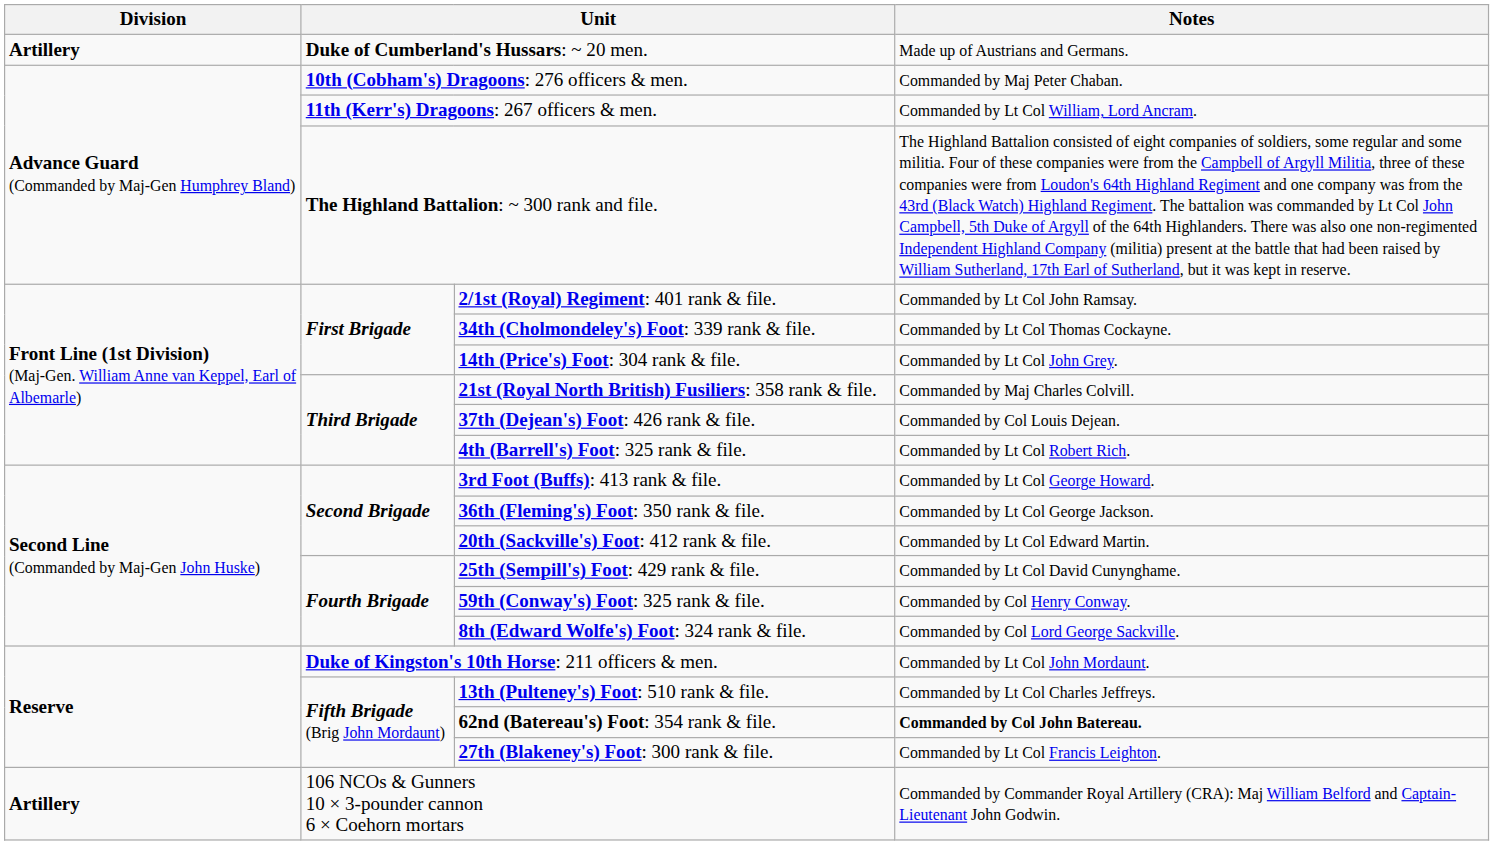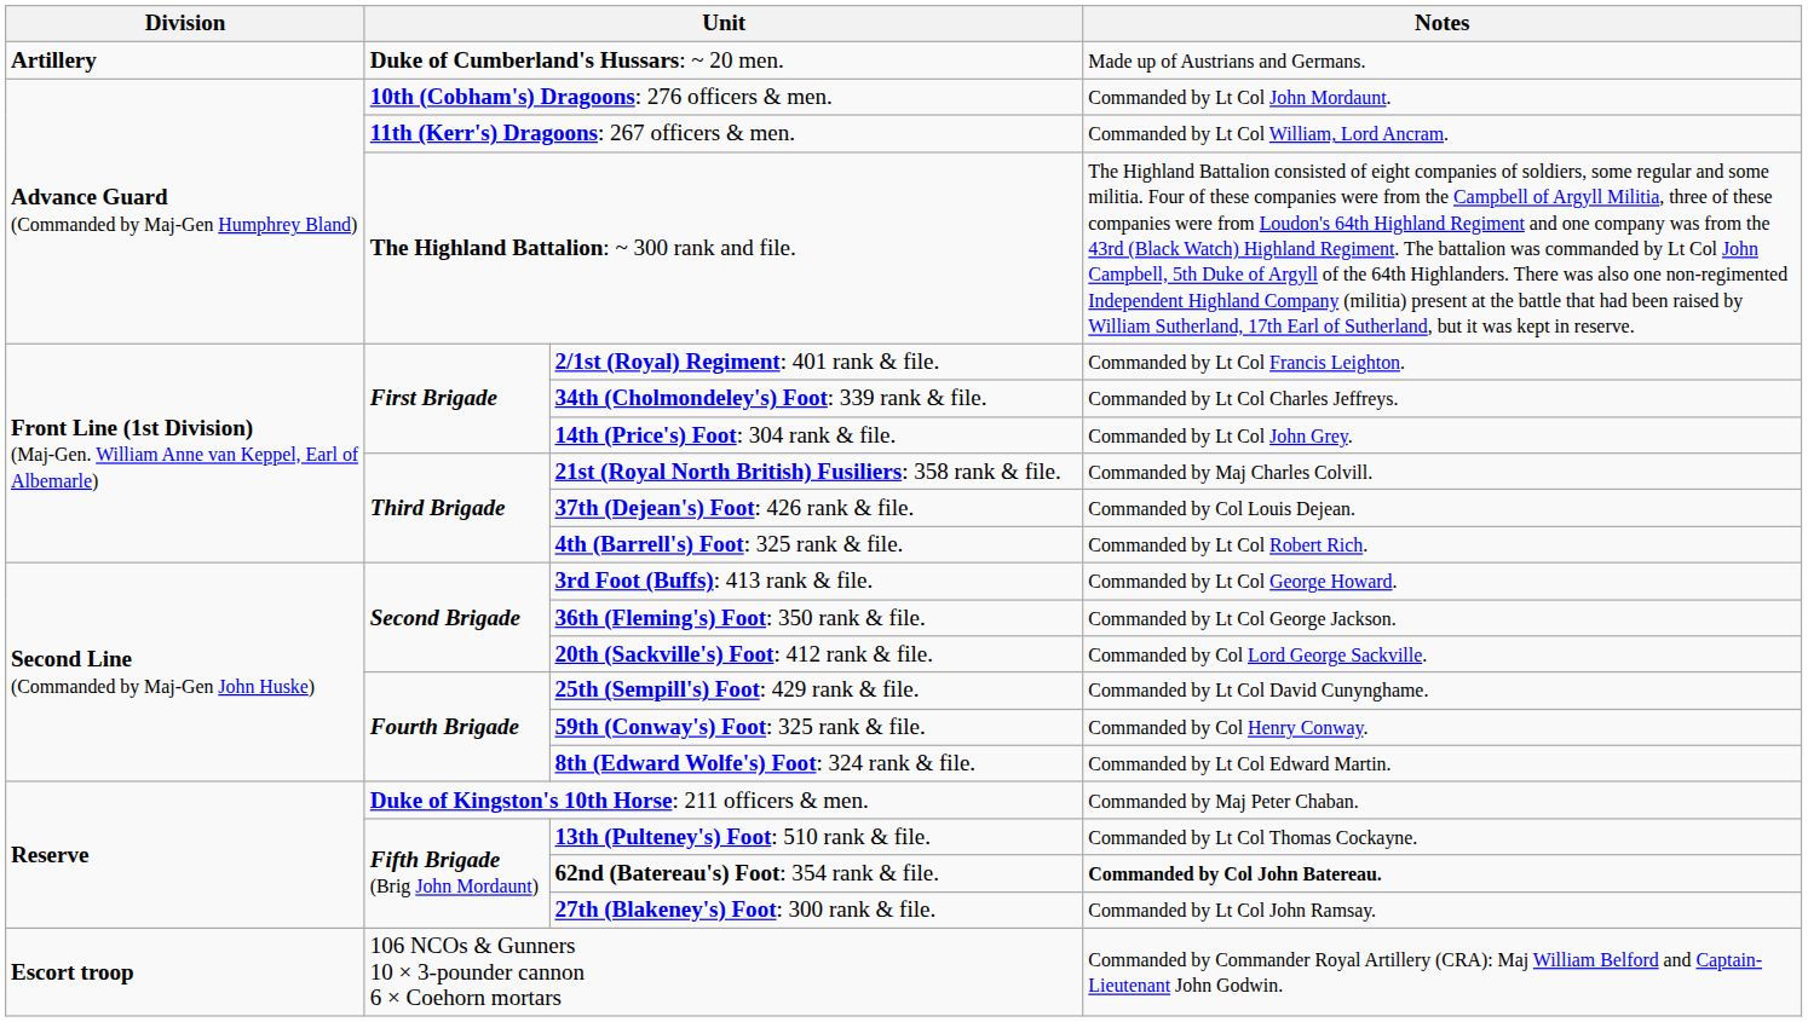10th (Cobham's) Dragoons: 276 officers & men. | Notes: Commanded by Maj Peter Chaban. -> Commanded by Lt Col John Mordaunt.
2/1st (Royal) Regiment: 401 rank & file. | Notes: Commanded by Lt Col John Ramsay. -> Commanded by Lt Col Francis Leighton.
34th (Cholmondeley's) Foot: 339 rank & file. | Notes: Commanded by Lt Col Thomas Cockayne. -> Commanded by Lt Col Charles Jeffreys.
20th (Sackville's) Foot: 412 rank & file. | Notes: Commanded by Lt Col Edward Martin. -> Commanded by Col Lord George Sackville.
8th (Edward Wolfe's) Foot: 324 rank & file. | Notes: Commanded by Col Lord George Sackville. -> Commanded by Lt Col Edward Martin.
Duke of Kingston's 10th Horse: 211 officers & men. | Notes: Commanded by Lt Col John Mordaunt. -> Commanded by Maj Peter Chaban.
13th (Pulteney's) Foot: 510 rank & file. | Notes: Commanded by Lt Col Charles Jeffreys. -> Commanded by Lt Col Thomas Cockayne.
27th (Blakeney's) Foot: 300 rank & file. | Notes: Commanded by Lt Col Francis Leighton. -> Commanded by Lt Col John Ramsay.
106 NCOs & Gunners 10 × 3-pounder cannon 6 × Coehorn mortars | Division: Artillery -> Escort troop
